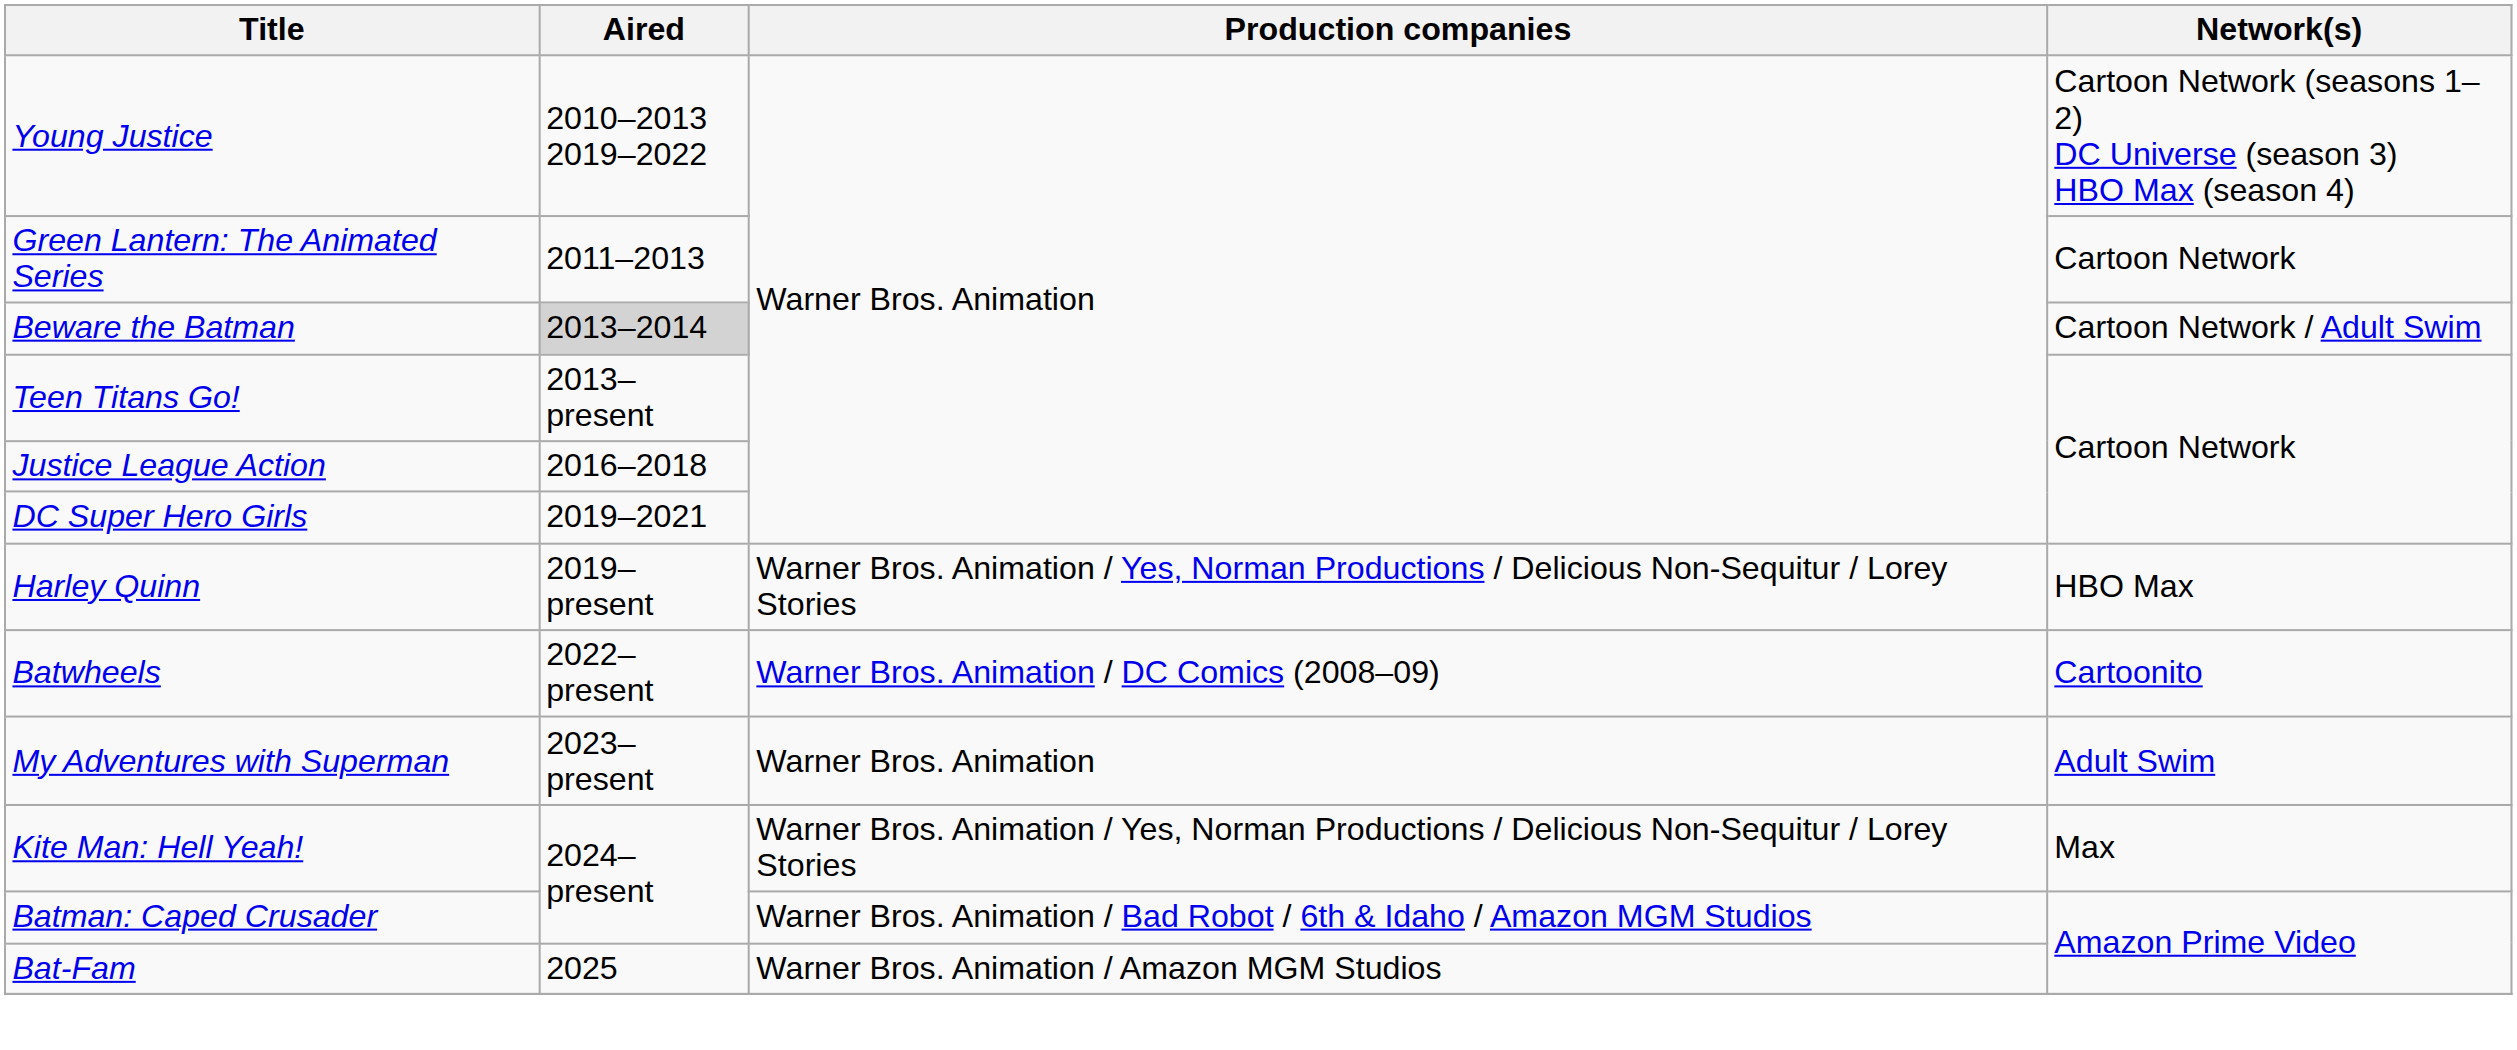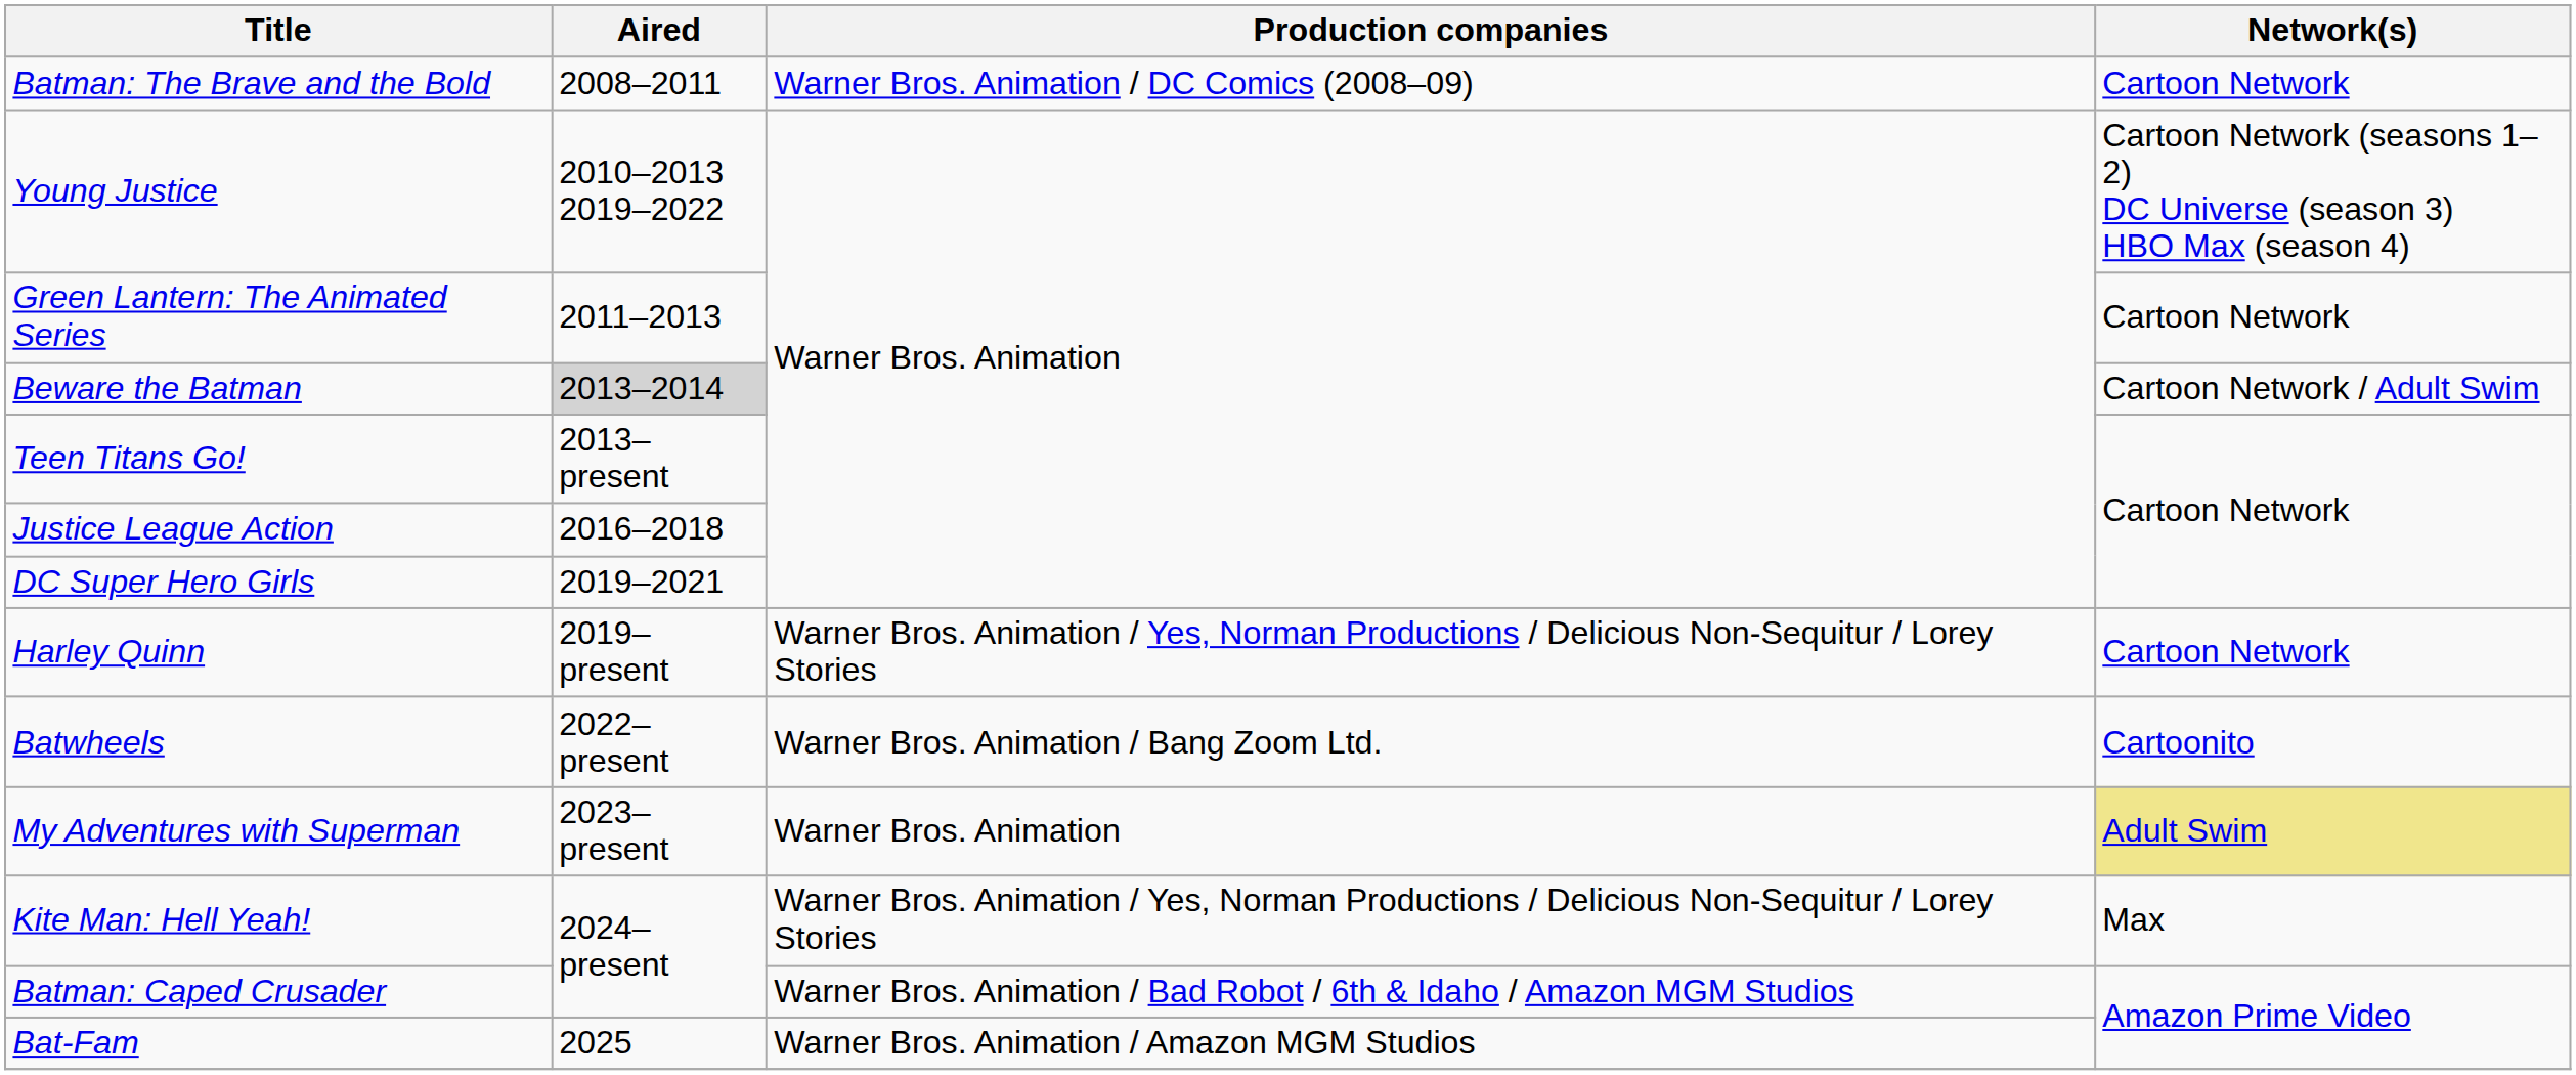+ row: Batman: The Brave and the Bold | 2008–2011 | Warner Bros. Animation / DC Comics (2008–09) | Cartoon Network
Harley Quinn | Network(s): HBO Max -> Cartoon Network
Batwheels | Production companies: Warner Bros. Animation / DC Comics (2008–09) -> Warner Bros. Animation / Bang Zoom Ltd.
My Adventures with Superman | Network(s): no background -> khaki background
